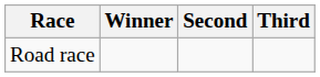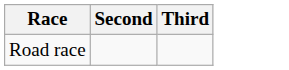- column: Winner
